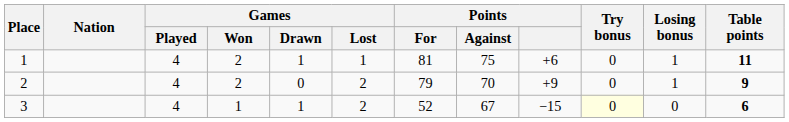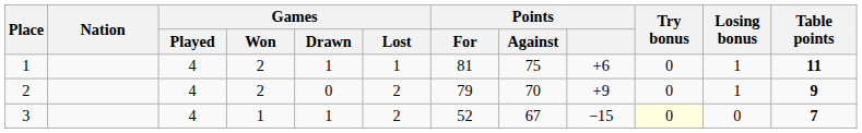3 | Table points: 6 -> 7
